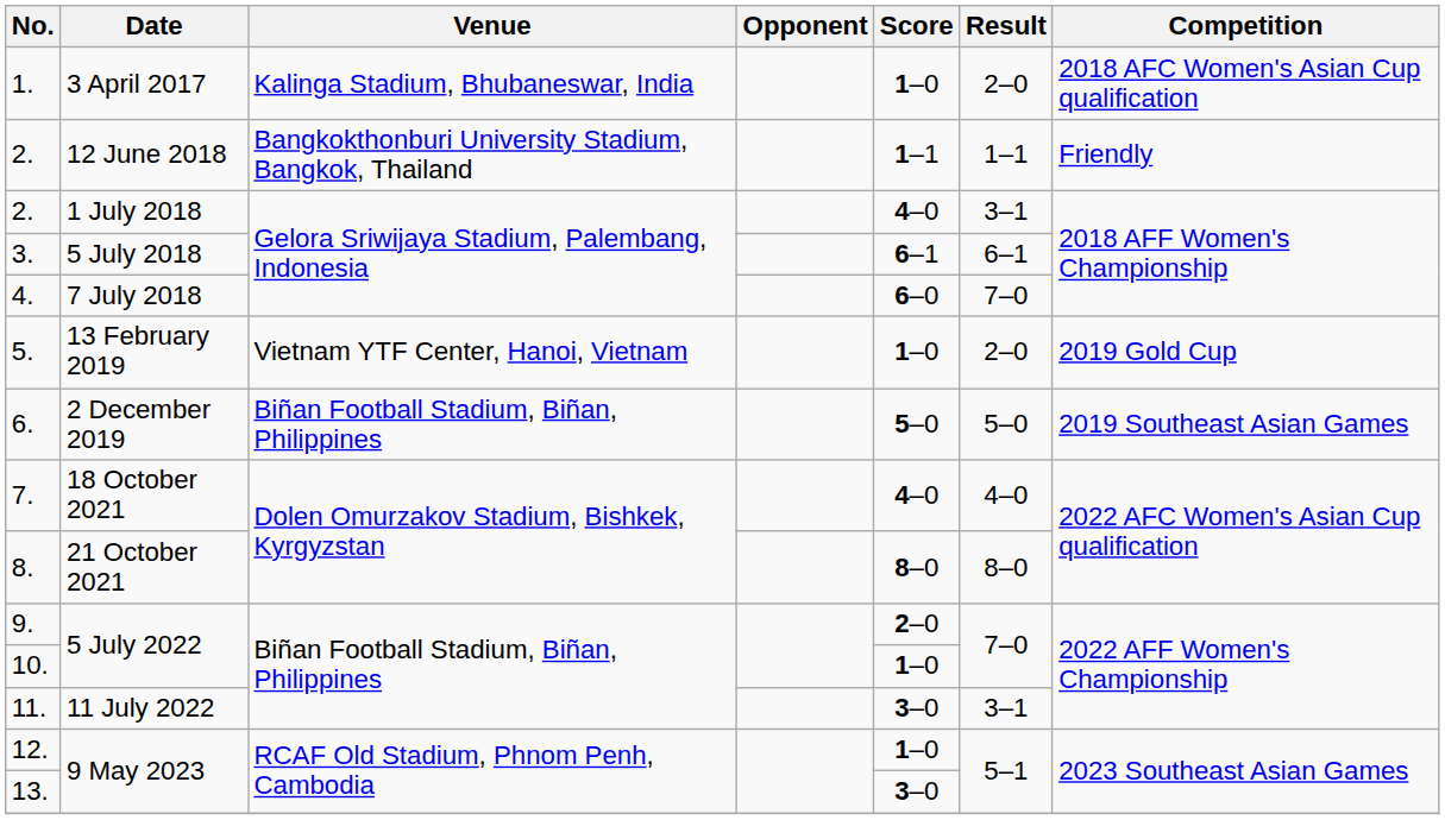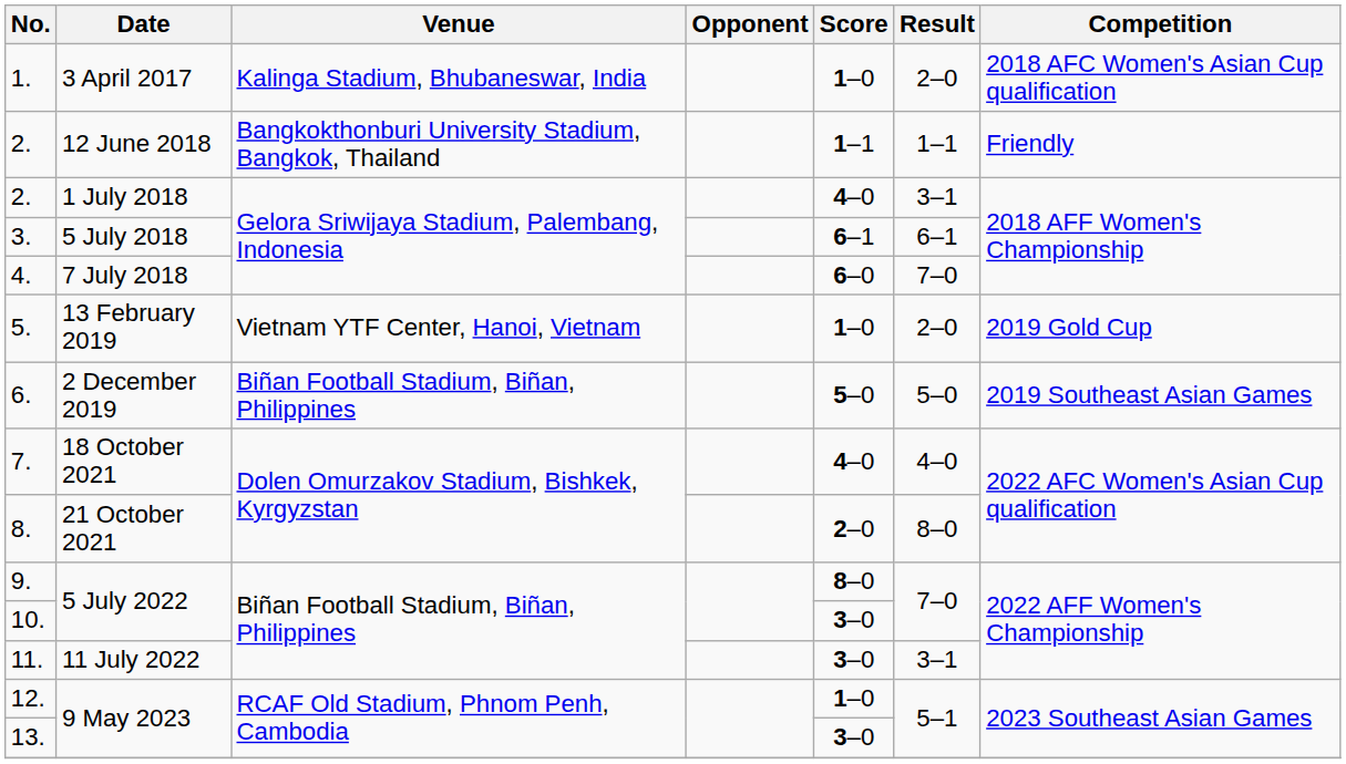8. | Score: 8–0 -> 2–0
9. | Score: 2–0 -> 8–0
10. | Score: 1–0 -> 3–0
